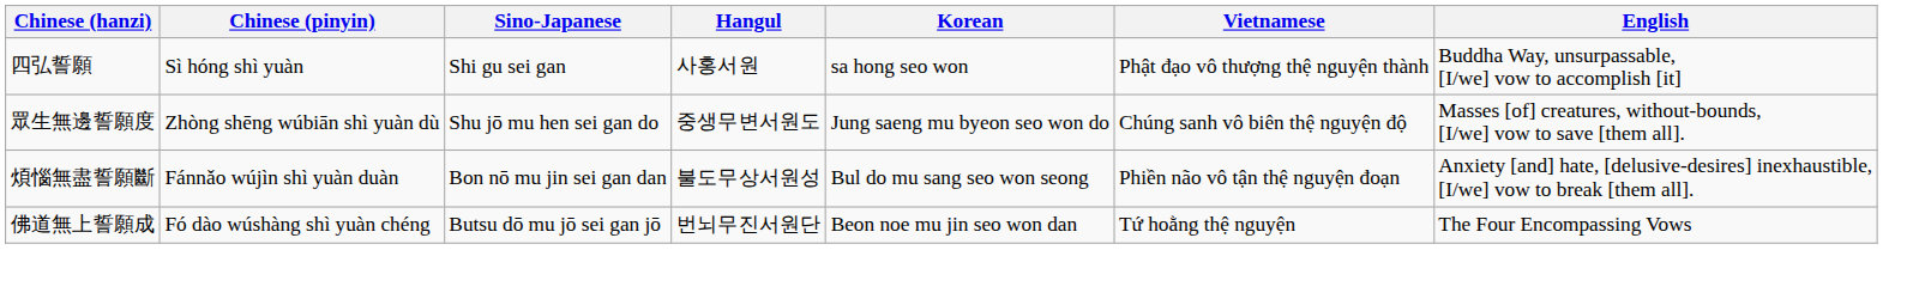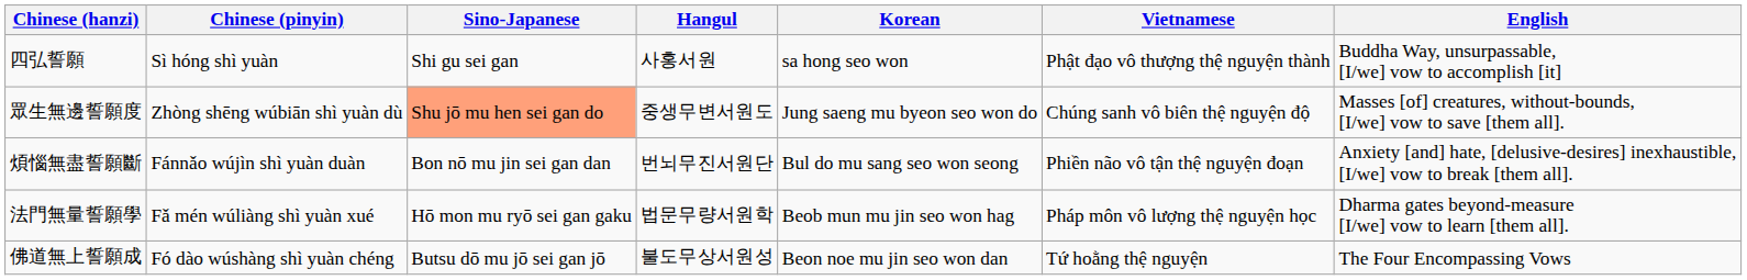眾生無邊誓願度 | Sino-Japanese: no background -> lightsalmon background
煩惱無盡誓願斷 | Hangul: 불도무상서원성 -> 번뇌무진서원단
+ row: 法門無量誓願學 | Fǎ mén wúliàng shì yuàn xué | Hō mon mu ryō sei gan gaku | 법문무량서원학 | Beob mun mu jin seo won hag | Pháp môn vô lượng thệ nguyện học | Dharma gates beyond-measure [I/we] vow to learn [them all].
佛道無上誓願成 | Hangul: 번뇌무진서원단 -> 불도무상서원성
